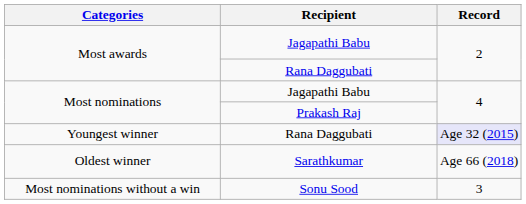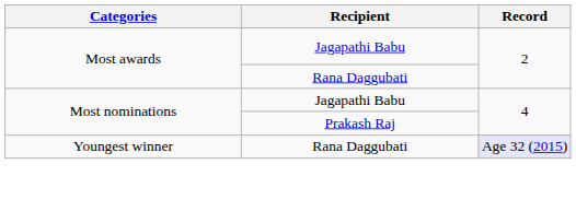- row: Oldest winner | Sarathkumar | Age 66 (2018)
- row: Most nominations without a win | Sonu Sood | 3
